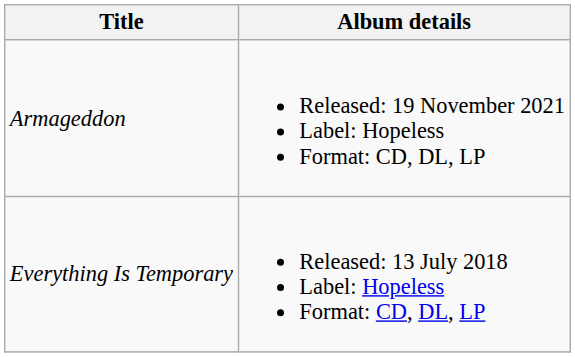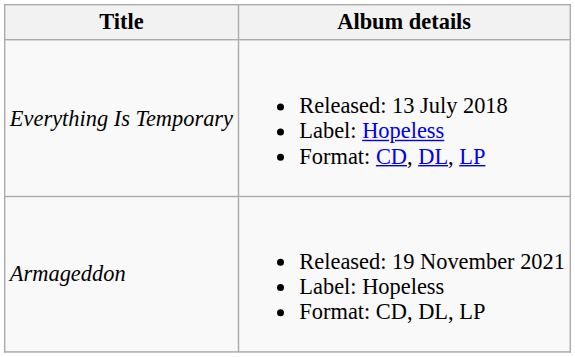rows swapped: Everything Is Temporary <-> Armageddon
